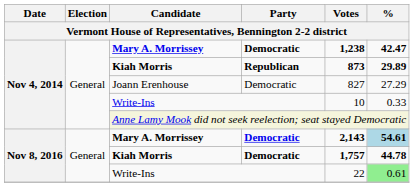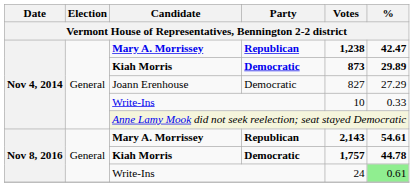Nov 4, 2014 / Mary A. Morrissey | Party: Democratic -> Republican
Nov 4, 2014 / Kiah Morris | Party: Republican -> Democratic
Nov 8, 2016 / Mary A. Morrissey | Party: Democratic -> Republican
Nov 8, 2016 / Mary A. Morrissey | %: lightblue background -> no background
Nov 8, 2016 / Write-Ins | Votes: 22 -> 24
